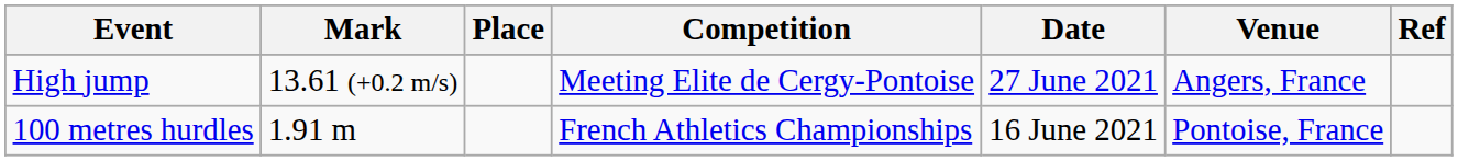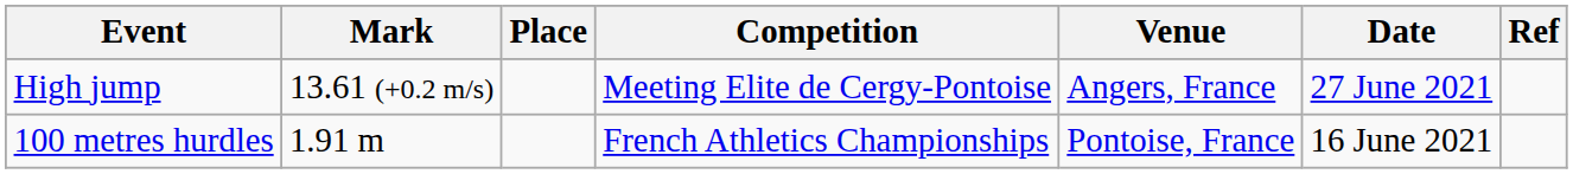columns swapped: Venue <-> Date
